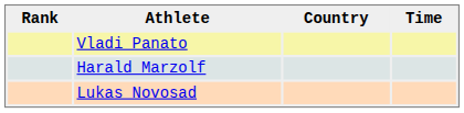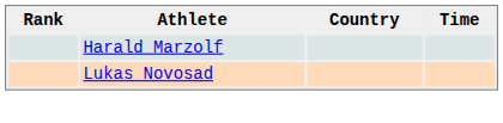- row: Vladi Panato
